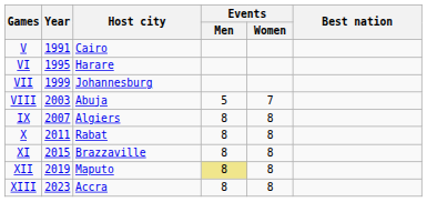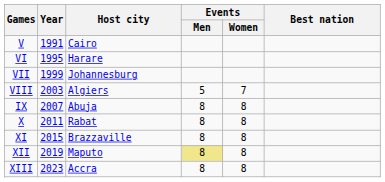VIII | Host city: Abuja -> Algiers
IX | Host city: Algiers -> Abuja
